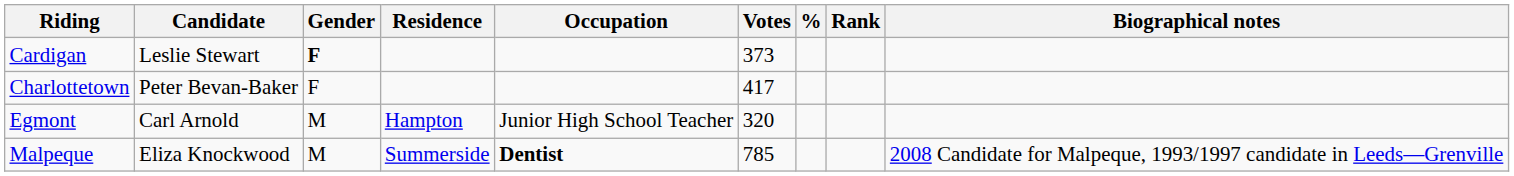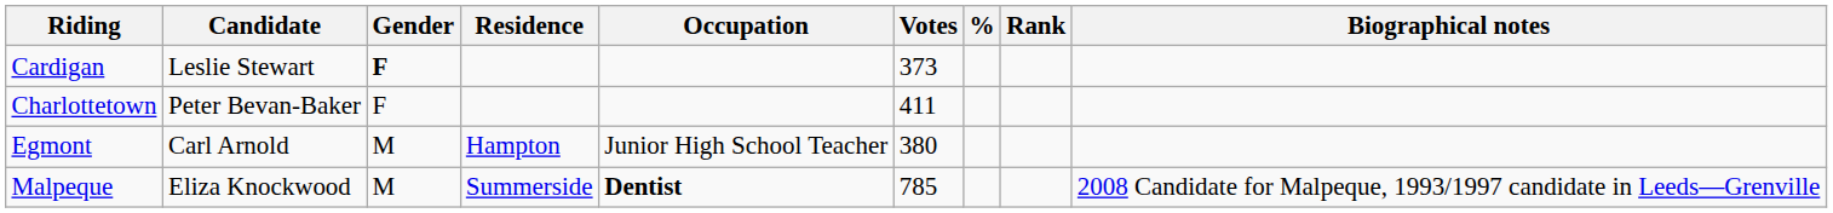Charlottetown | Votes: 417 -> 411
Egmont | Votes: 320 -> 380
